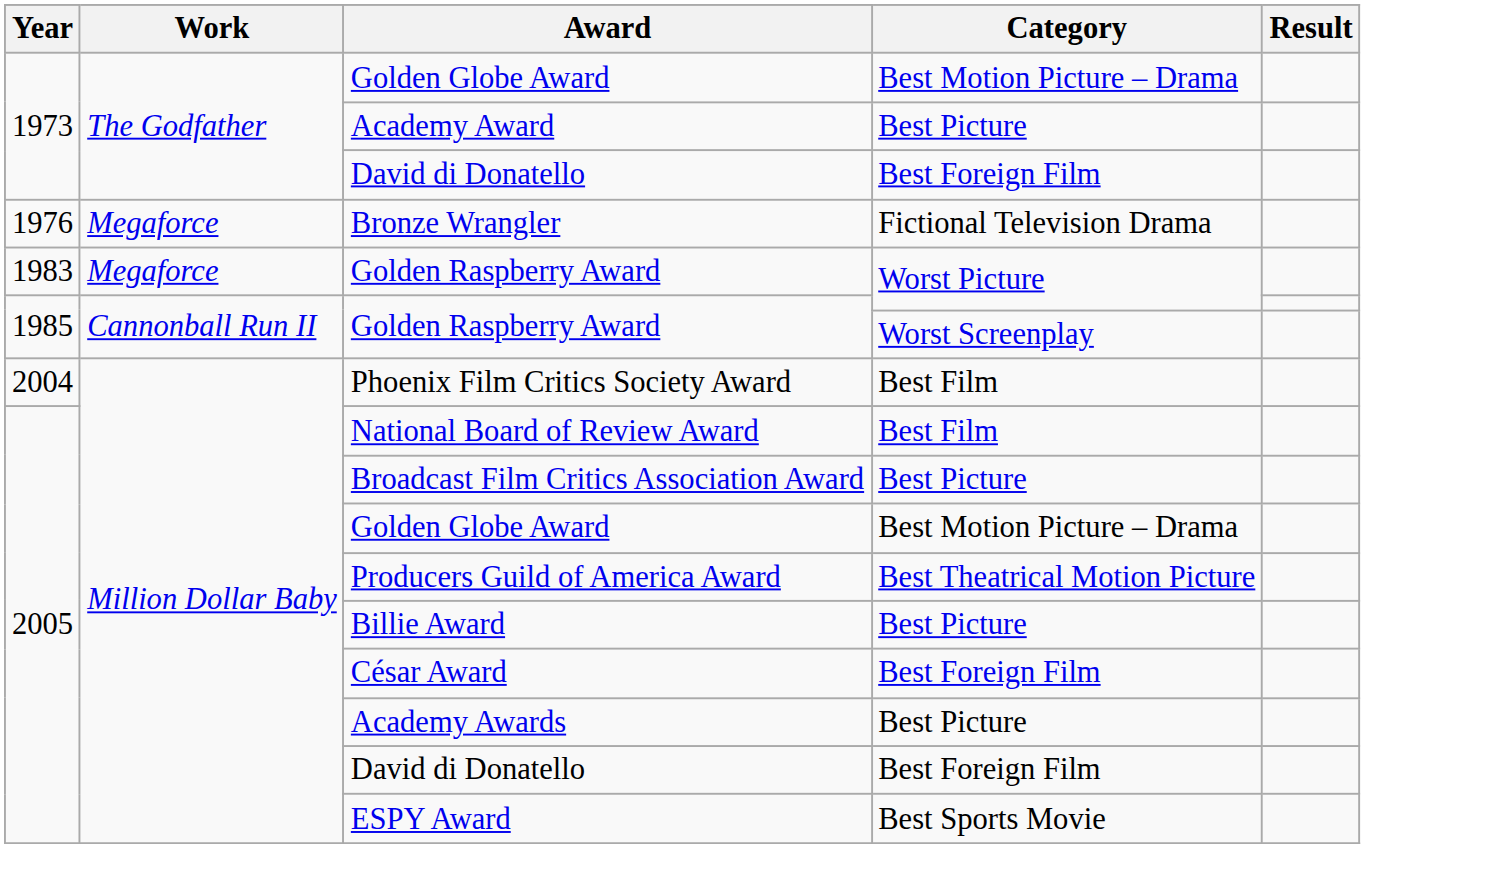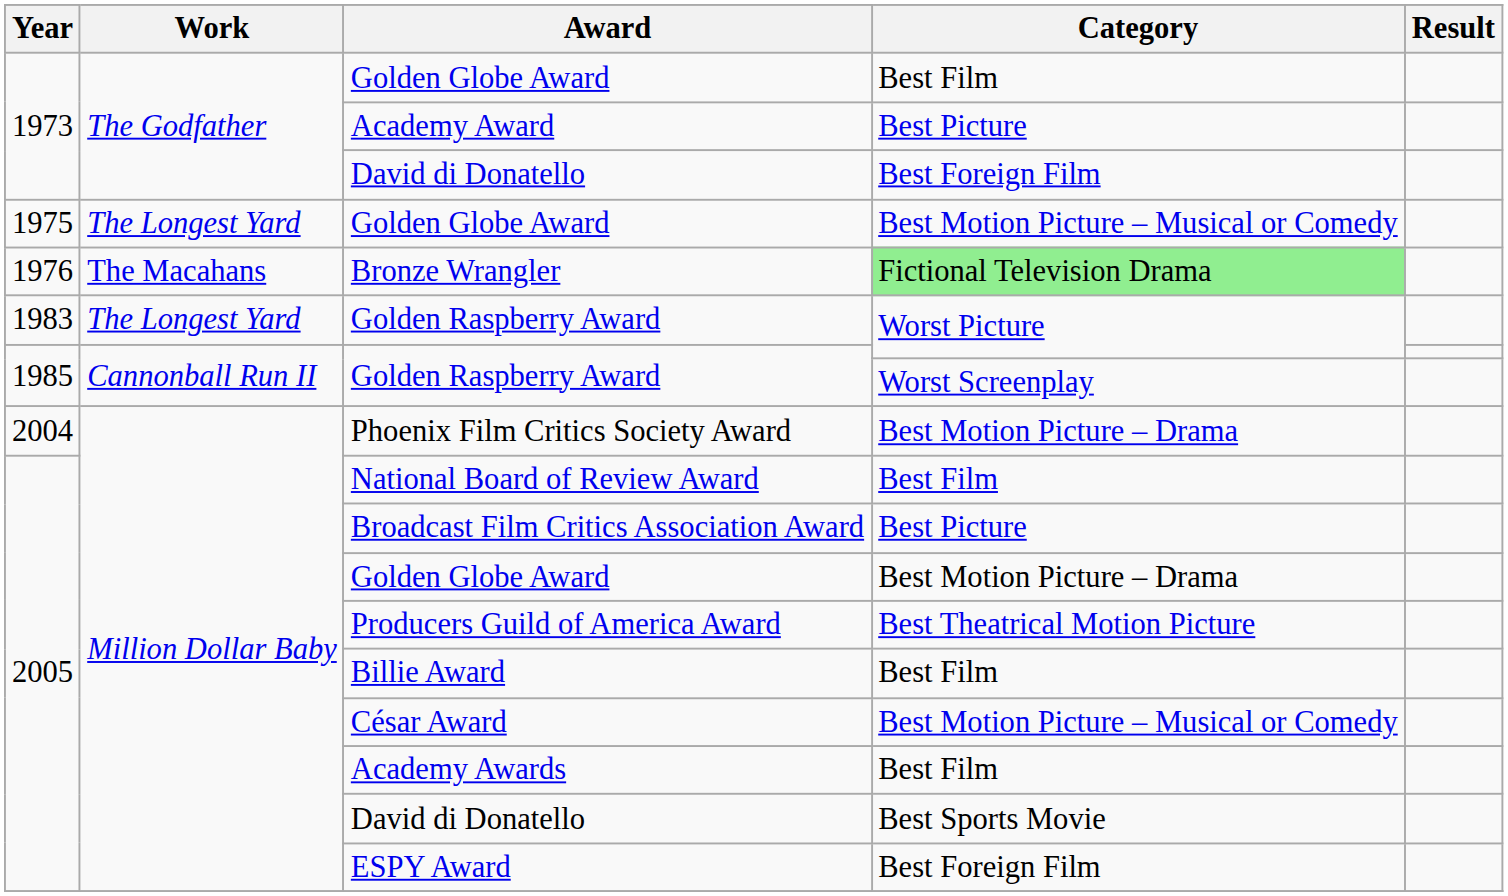1973 / Golden Globe Award | Category: Best Motion Picture – Drama -> Best Film
+ row: 1975 | The Longest Yard | Golden Globe Award | Best Motion Picture – Musical or Comedy
Bronze Wrangler | Work: Megaforce -> The Macahans
Bronze Wrangler | Category: no background -> lightgreen background
1983 / Golden Raspberry Award | Work: Megaforce -> The Longest Yard
Phoenix Film Critics Society Award | Category: Best Film -> Best Motion Picture – Drama
Billie Award | Category: Best Picture -> Best Film
César Award | Category: Best Foreign Film -> Best Motion Picture – Musical or Comedy
Academy Awards | Category: Best Picture -> Best Film
2005 / David di Donatello | Category: Best Foreign Film -> Best Sports Movie
ESPY Award | Category: Best Sports Movie -> Best Foreign Film
